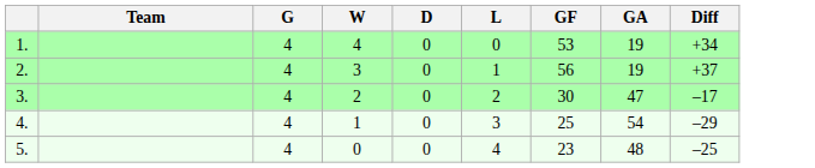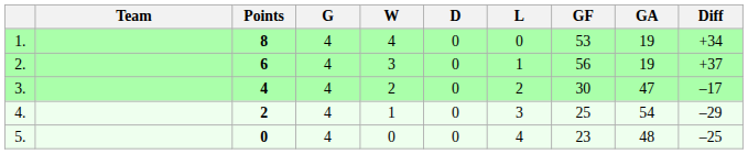+ column: Points | 8 | 6 | 4 | 2 | 0
